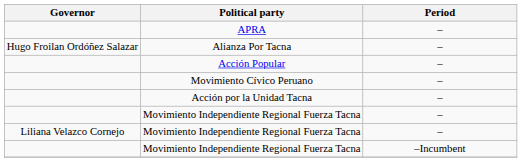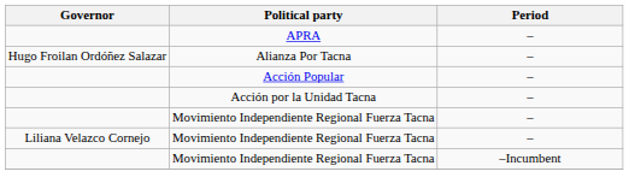- row: Movimiento Cívico Peruano | –
